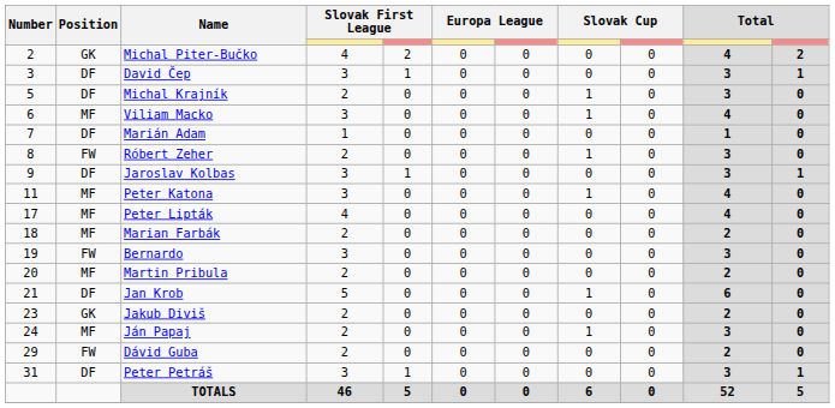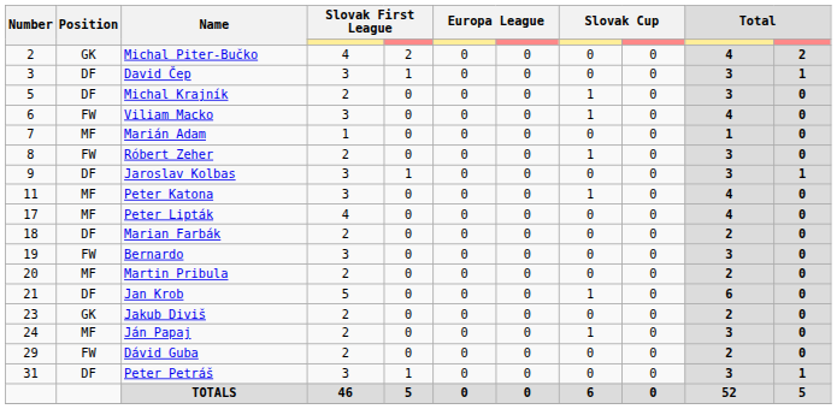Viliam Macko | Position: MF -> FW
Marián Adam | Position: DF -> MF
Marian Farbák | Position: MF -> DF
